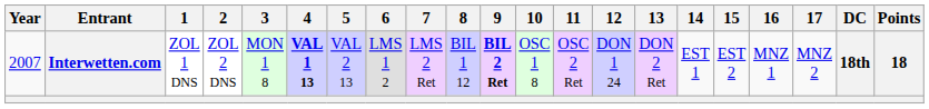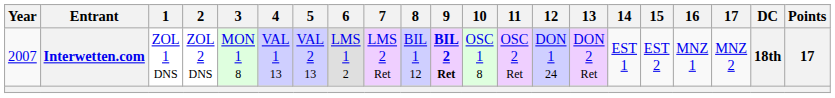Interwetten.com | 4: bold -> normal
Interwetten.com | Points: 18 -> 17
